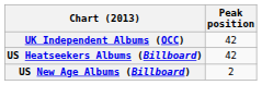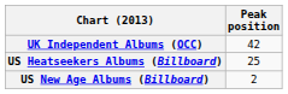US Heatseekers Albums (Billboard) | Peak position: 42 -> 25
